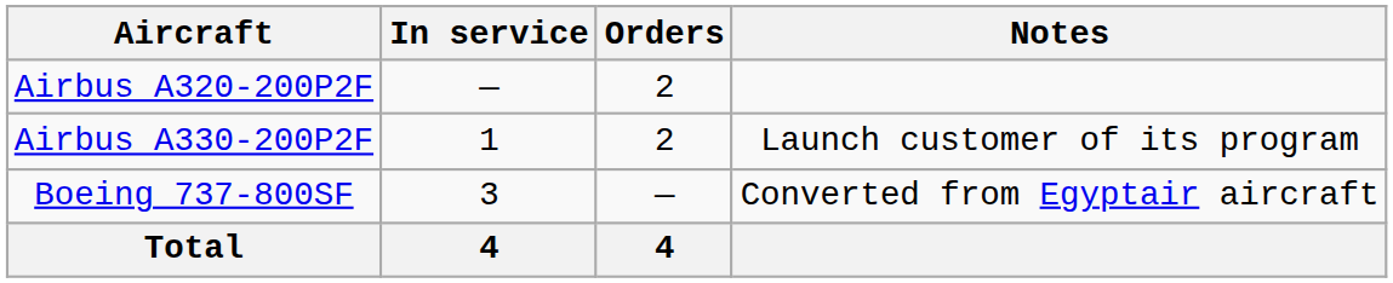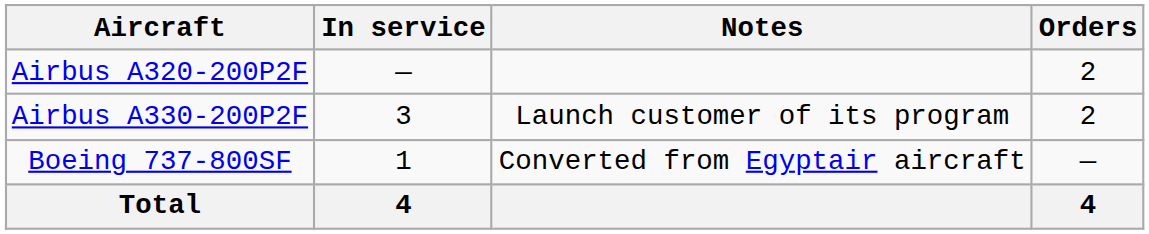columns swapped: Orders <-> Notes
Airbus A330-200P2F | In service: 1 -> 3
Boeing 737-800SF | In service: 3 -> 1
